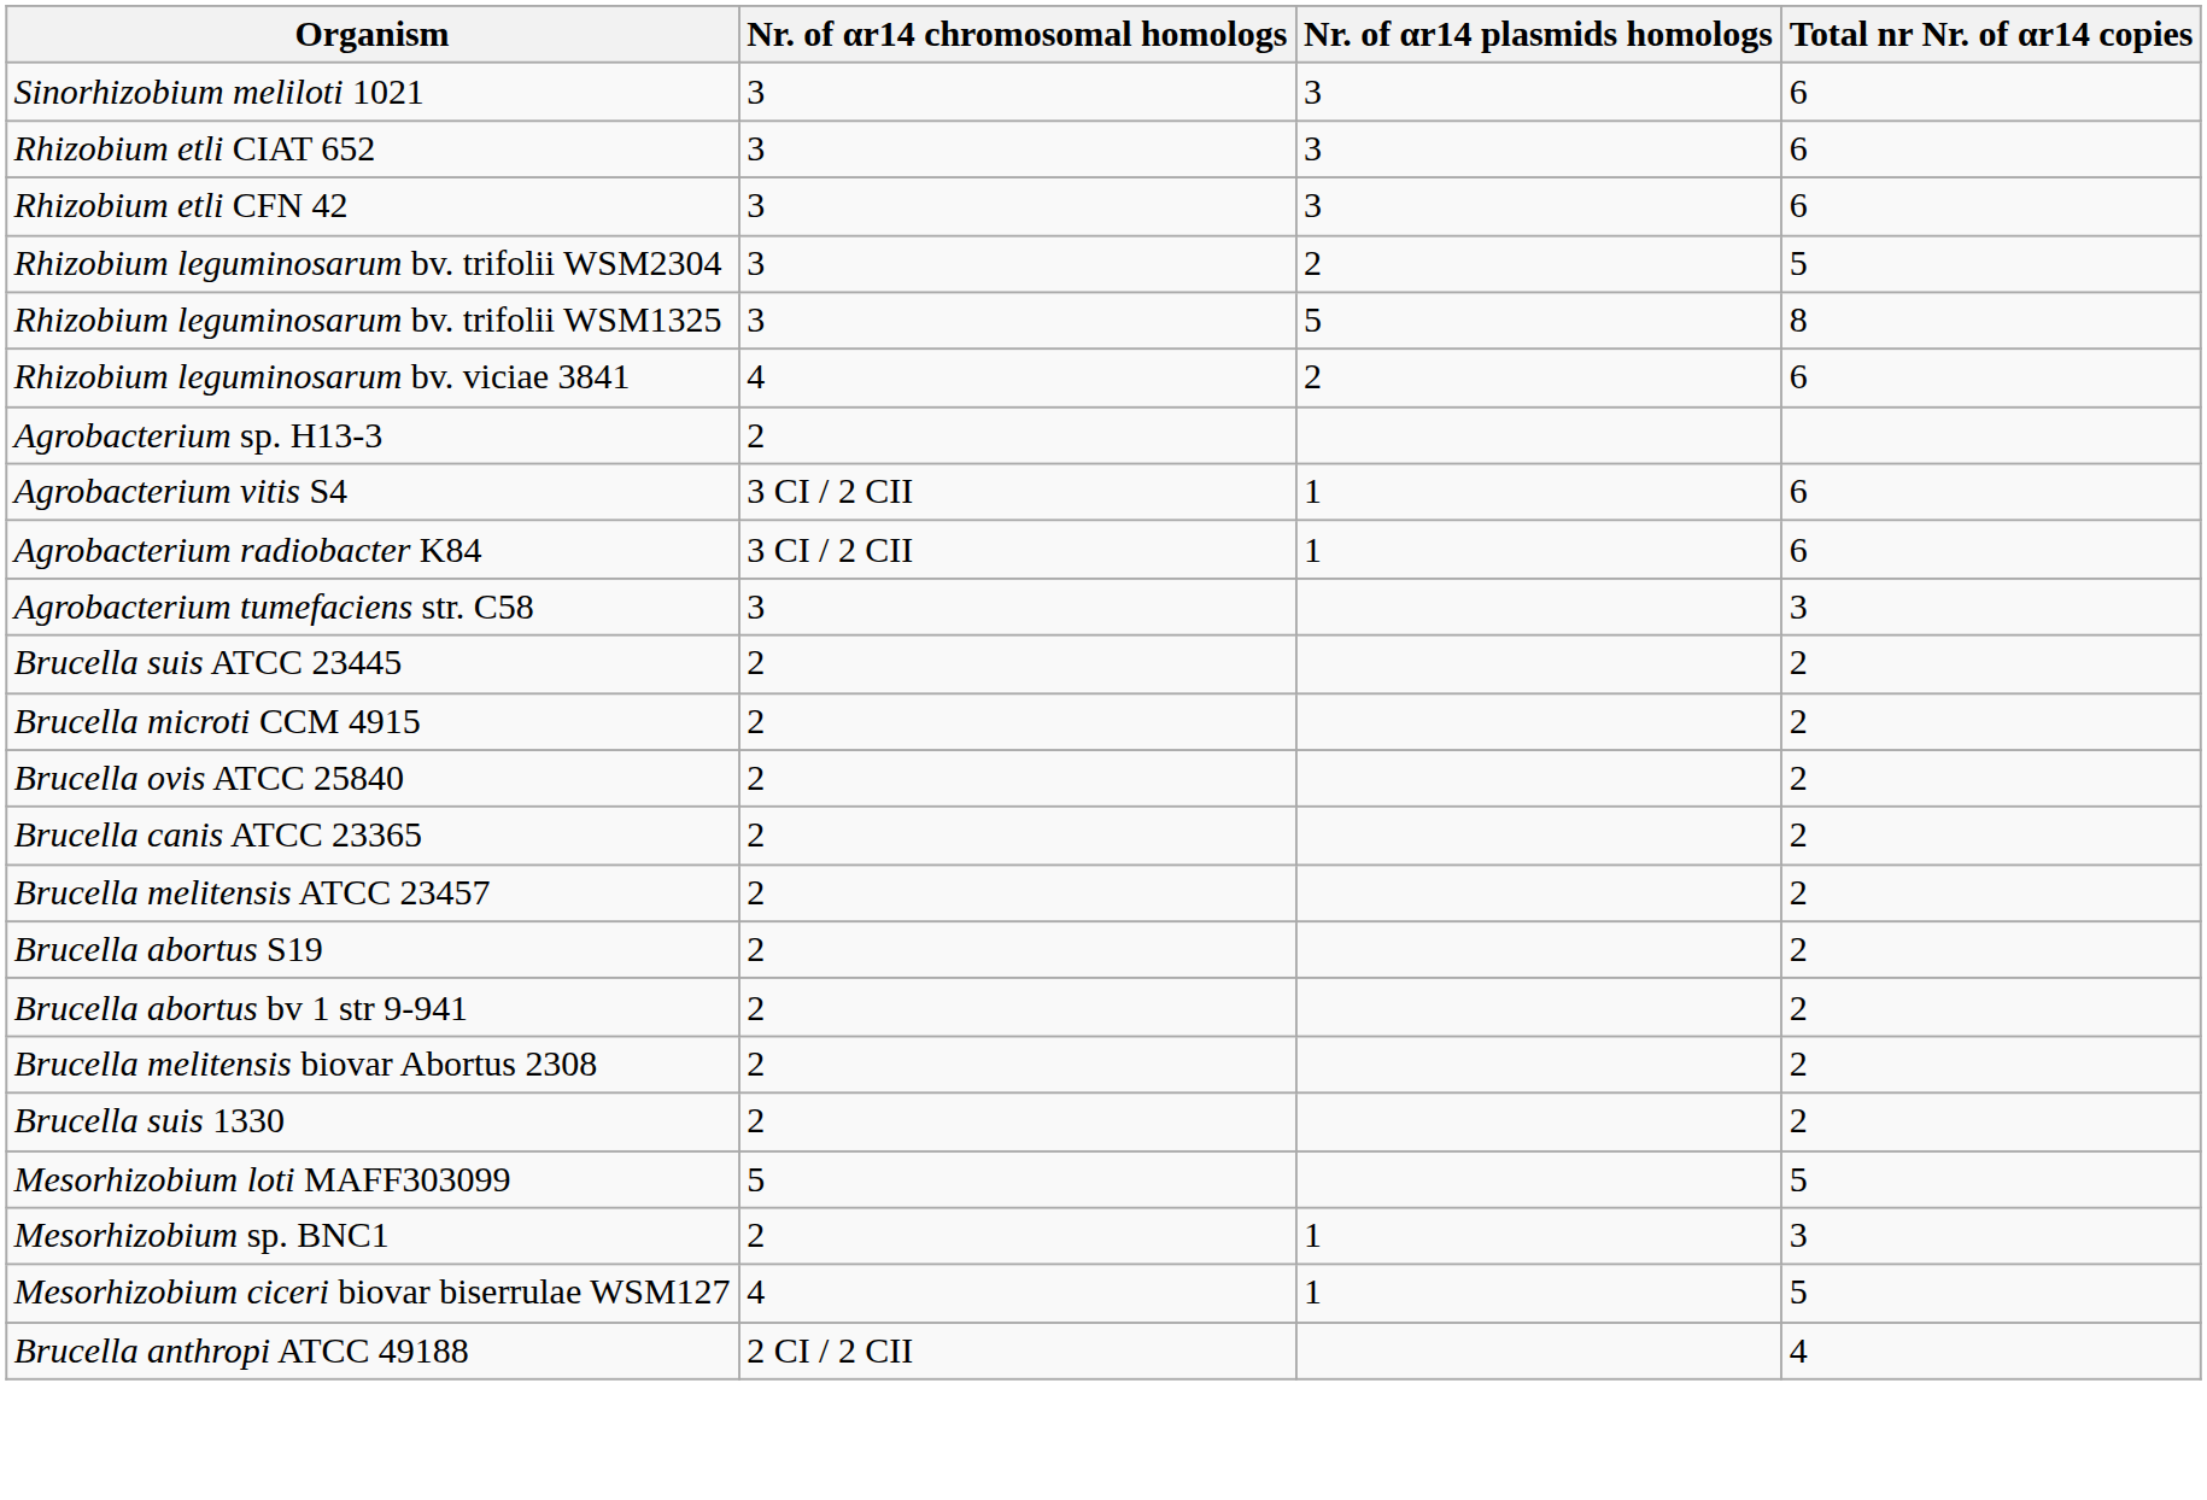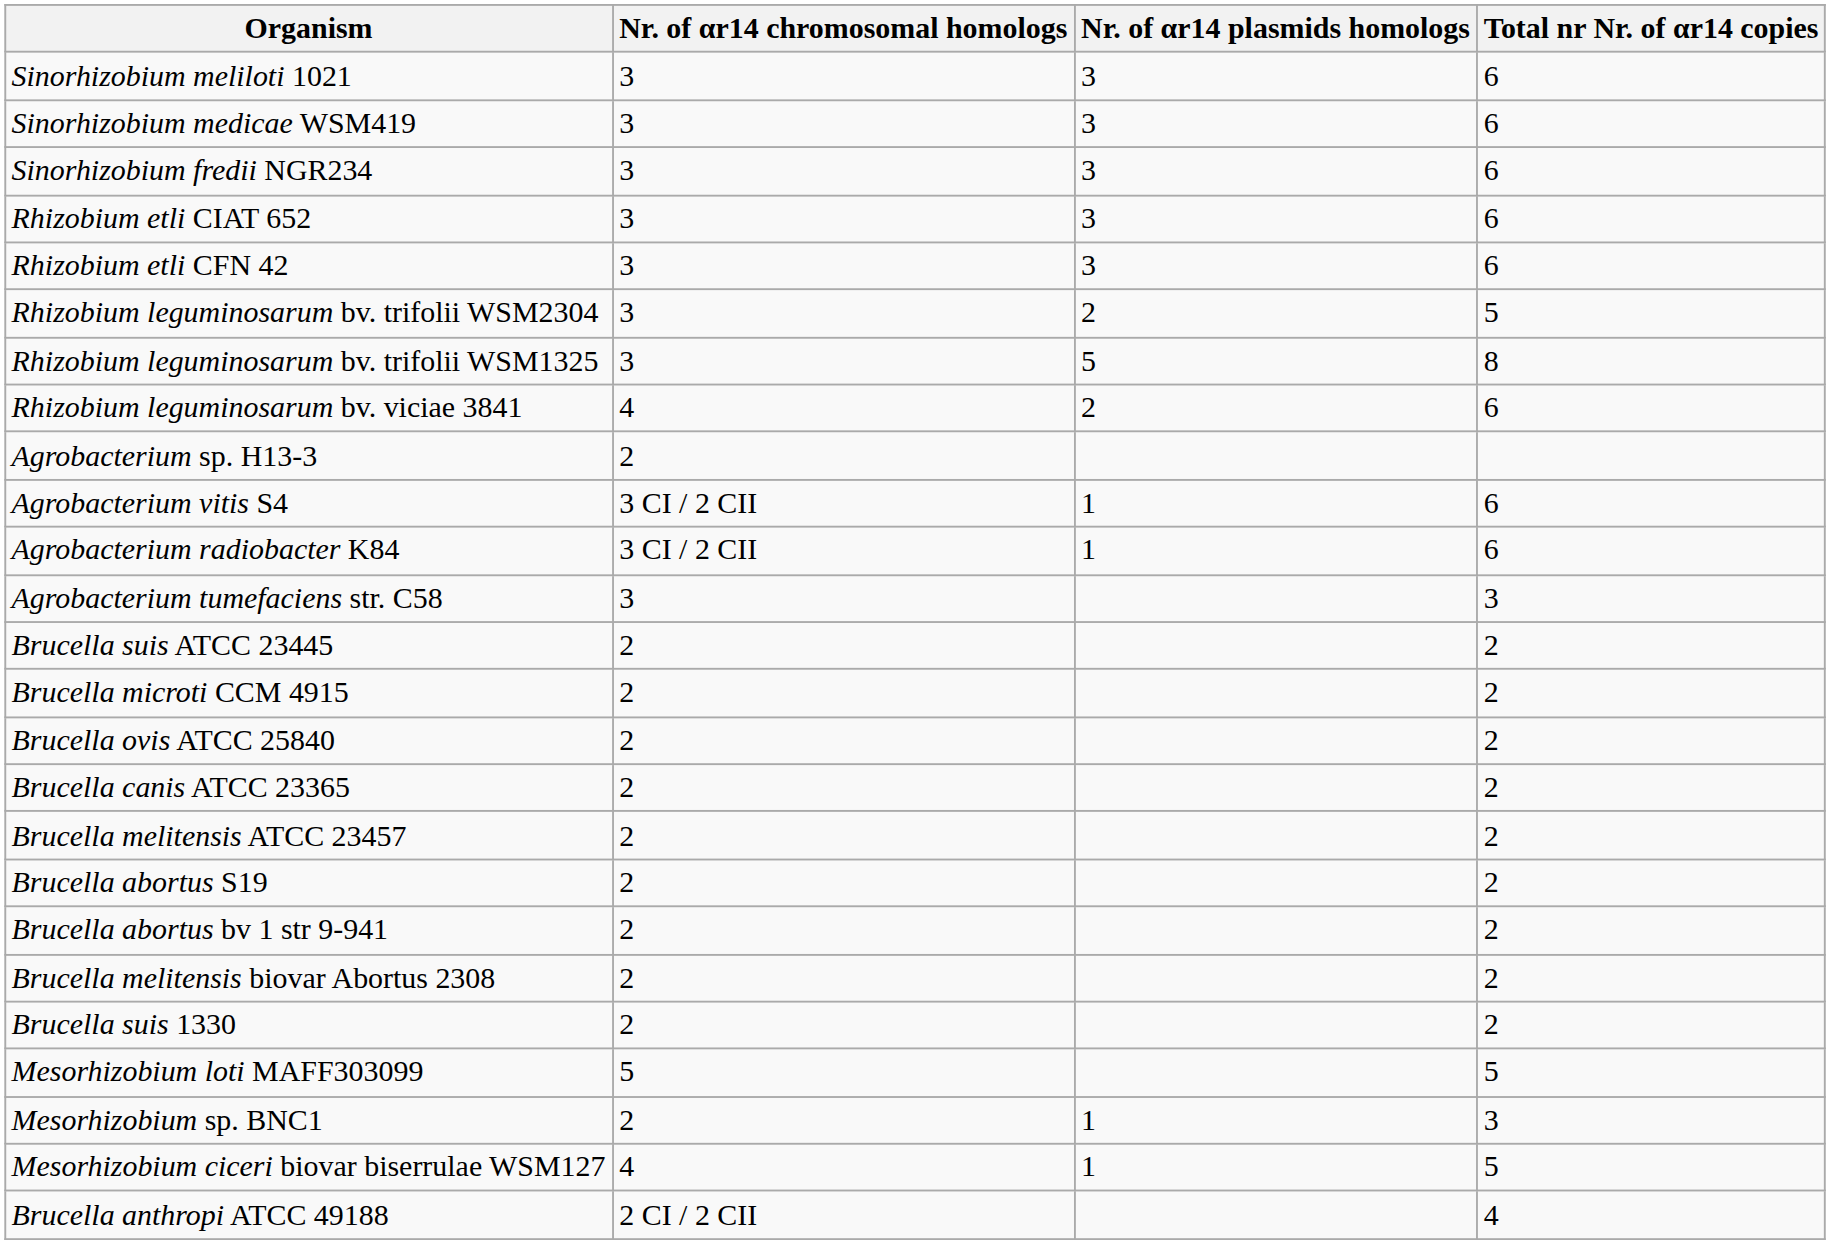+ row: Sinorhizobium medicae WSM419 | 3 | 3 | 6
+ row: Sinorhizobium fredii NGR234 | 3 | 3 | 6
